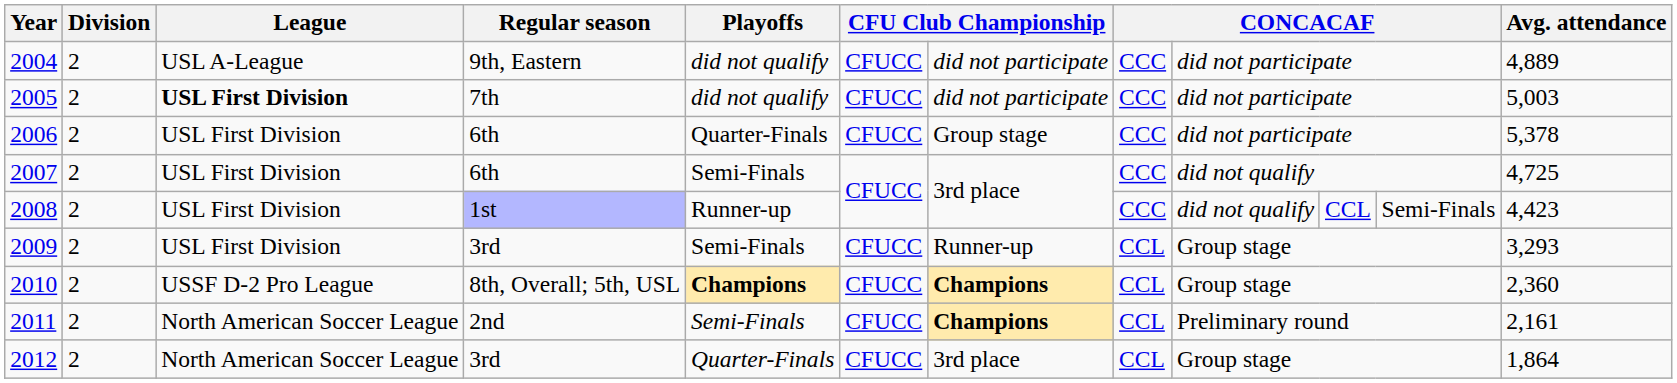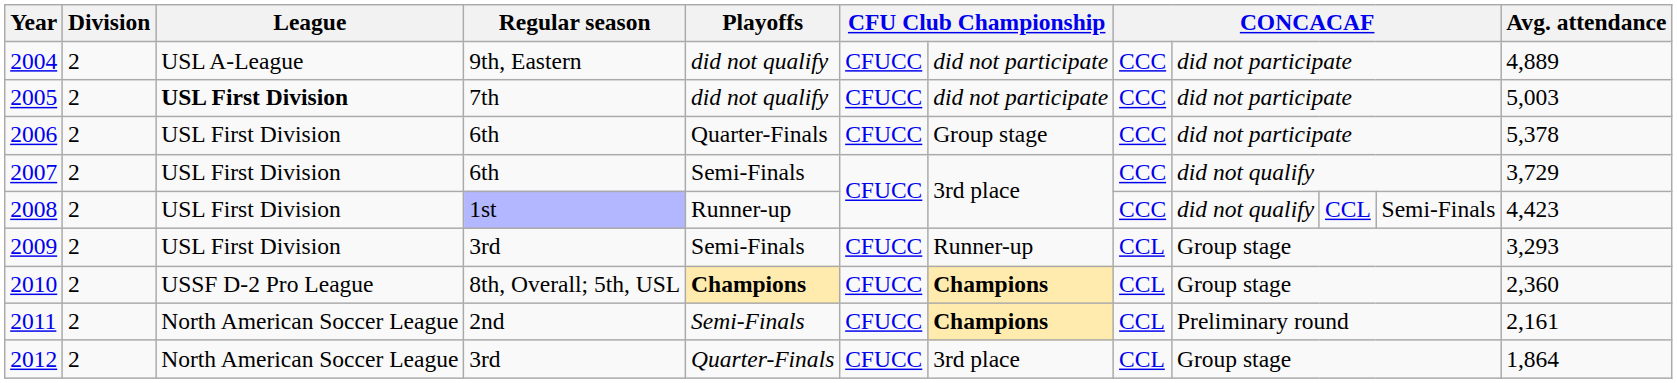2007 | Avg. attendance: 4,725 -> 3,729
